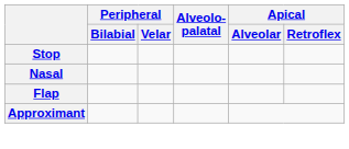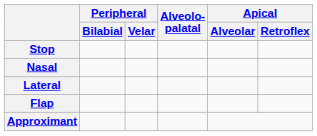+ row: Lateral
